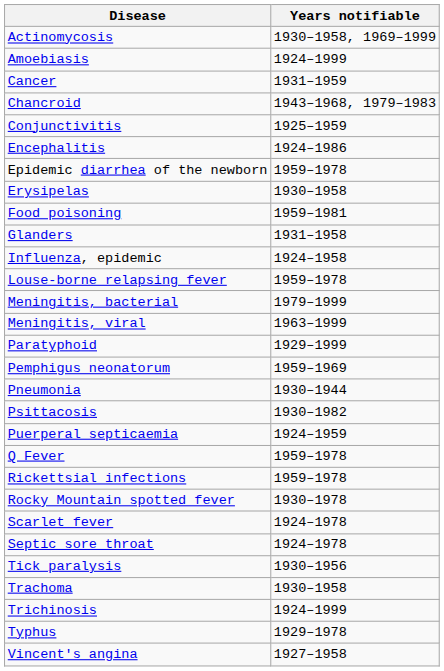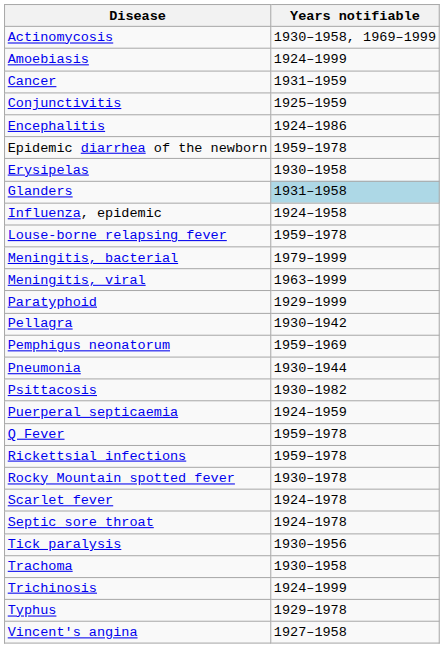- row: Chancroid | 1943–1968, 1979–1983
- row: Food poisoning | 1959–1981
Glanders | Years notifiable: no background -> lightblue background
+ row: Pellagra | 1930–1942
